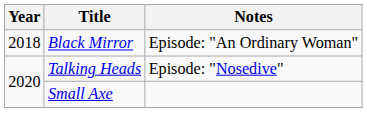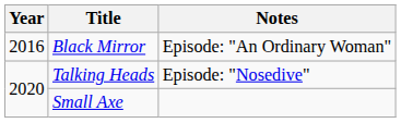Black Mirror | Year: 2018 -> 2016
